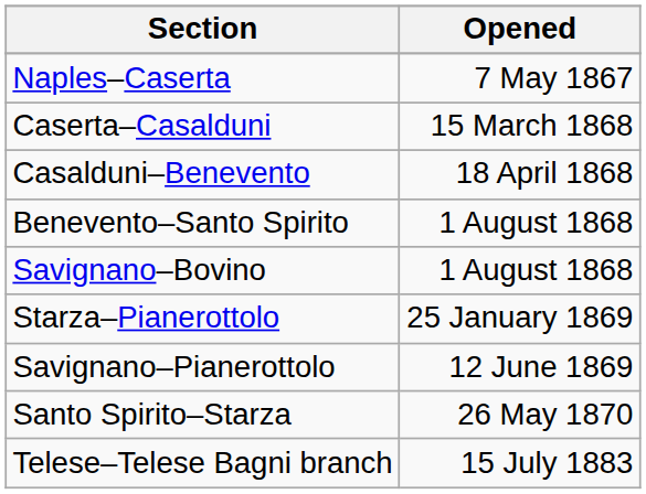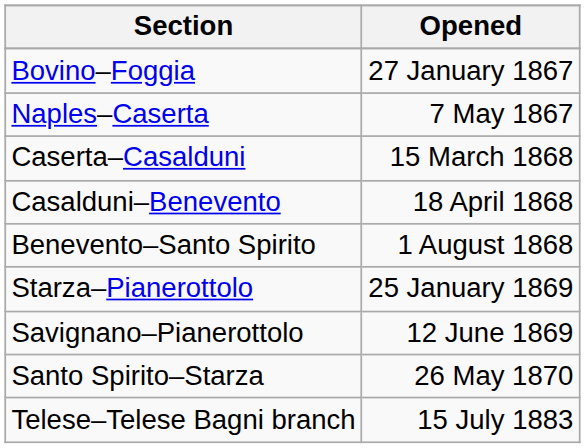+ row: Bovino–Foggia | 27 January 1867
- row: Savignano–Bovino | 1 August 1868
